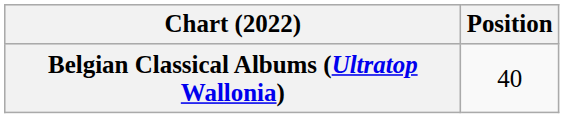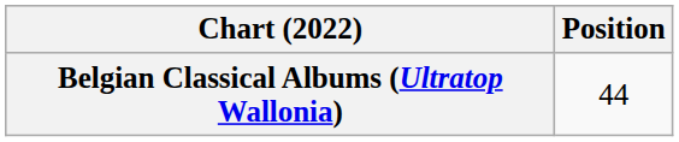Belgian Classical Albums (Ultratop Wallonia) | Position: 40 -> 44
